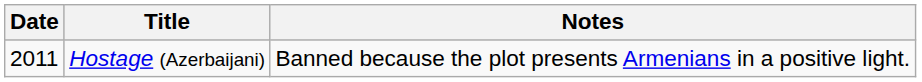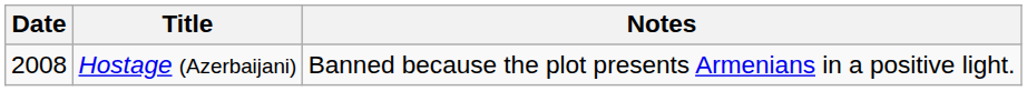Hostage (Azerbaijani) | Date: 2011 -> 2008
